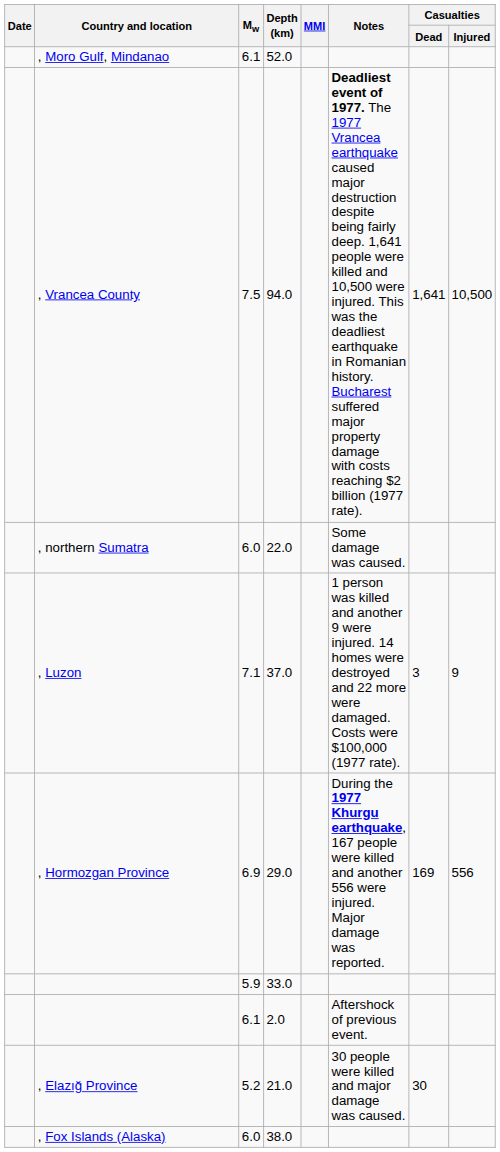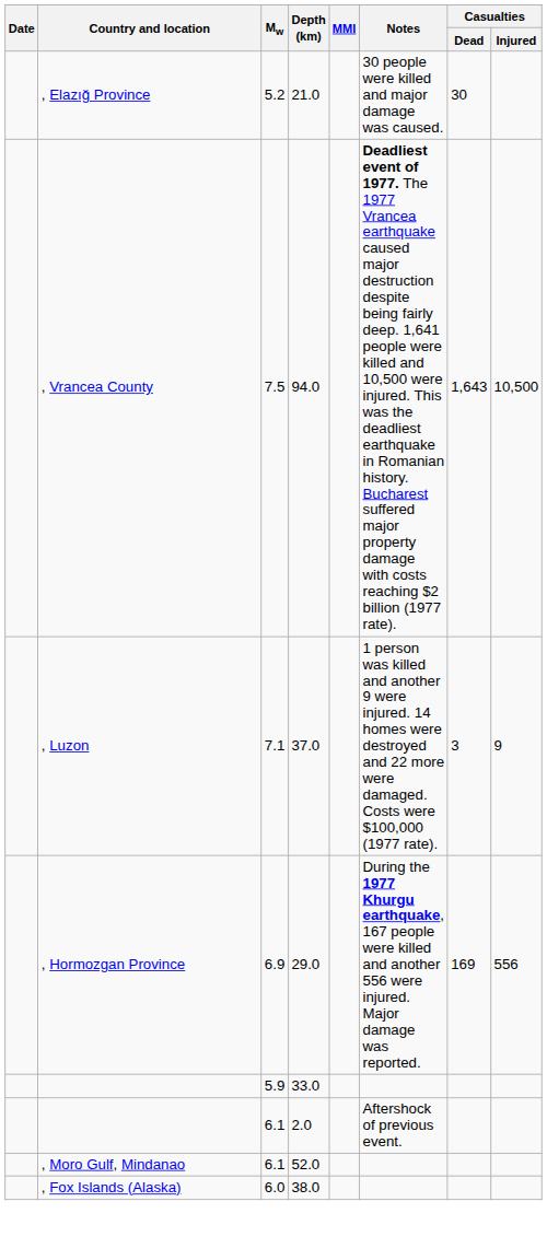rows swapped: 52.0 <-> 21.0
94.0 | Casualties / Dead: 1,641 -> 1,643
- row: , northern Sumatra | 6.0 | 22.0 | Some damage was caused.
